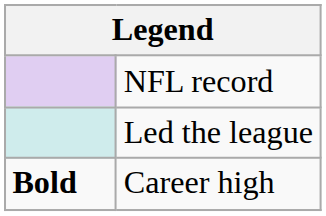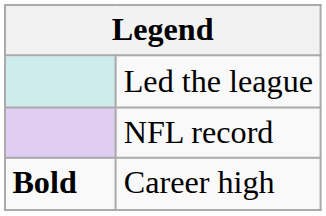rows swapped: NFL record <-> Led the league
